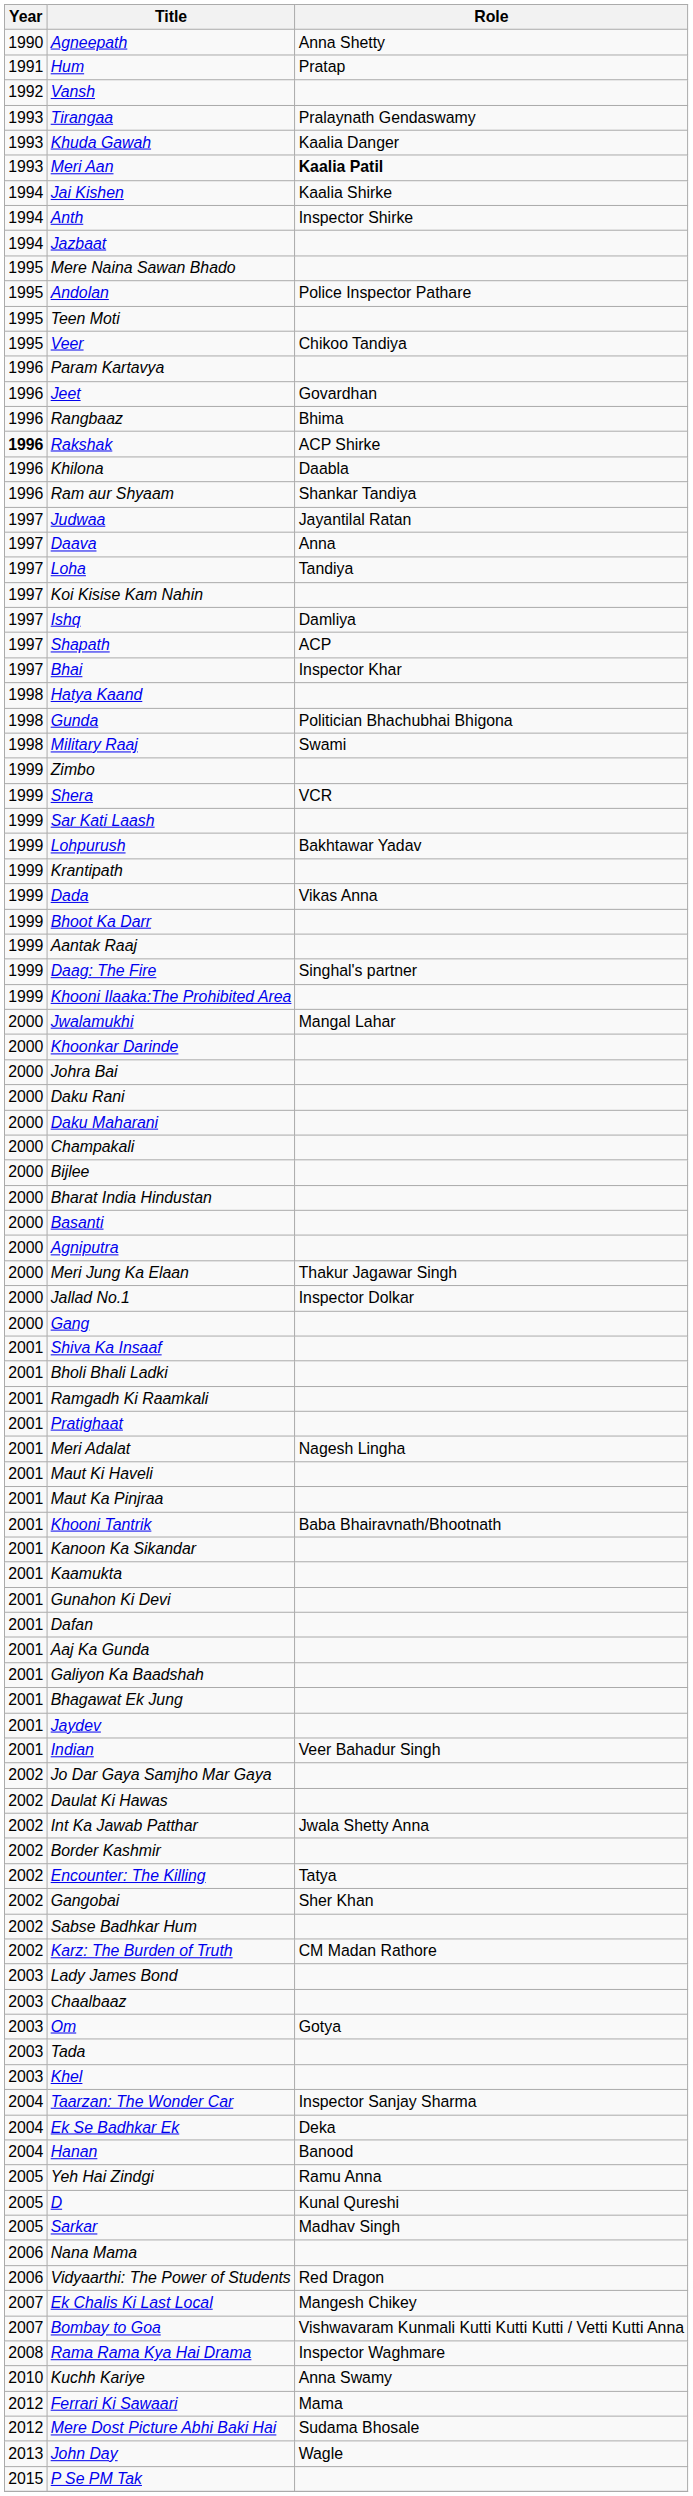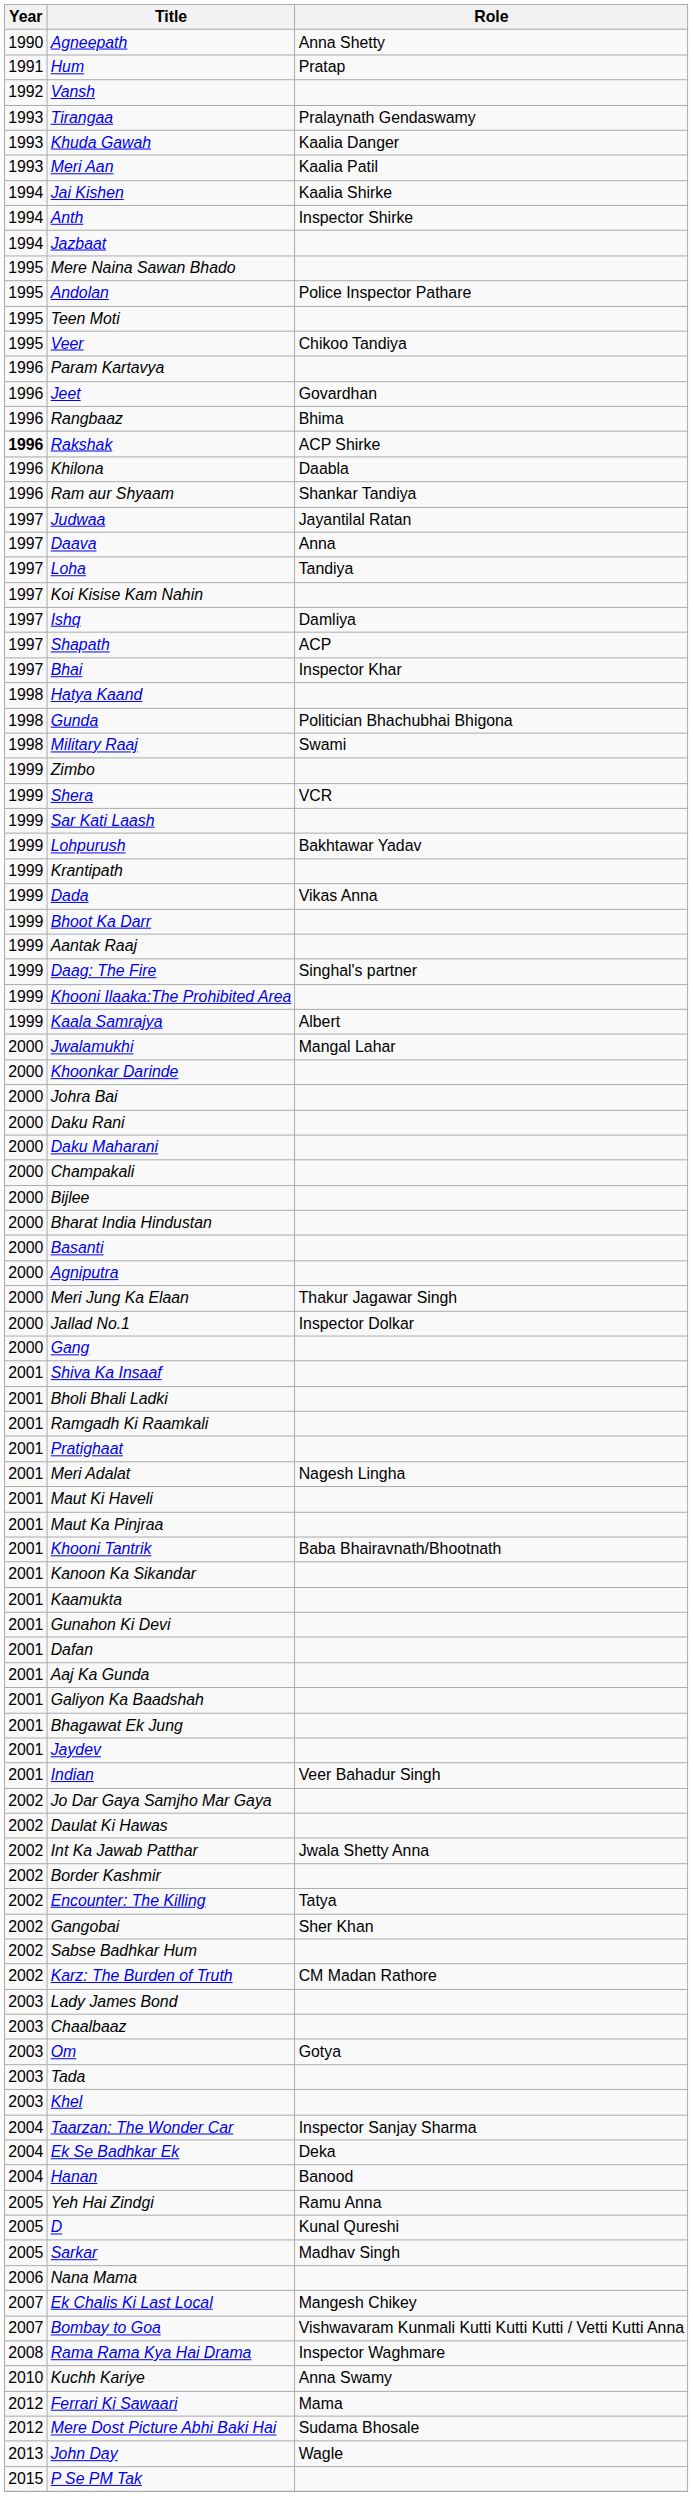Meri Aan | Role: bold -> normal
+ row: 1999 | Kaala Samrajya | Albert
- row: 2006 | Vidyaarthi: The Power of Students | Red Dragon
